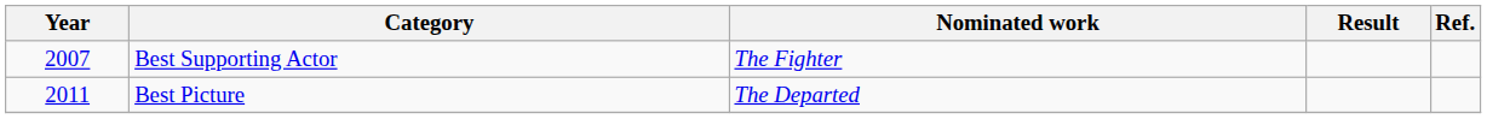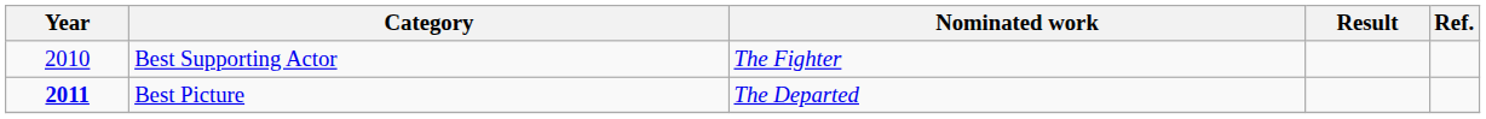Best Supporting Actor | Year: 2007 -> 2010
Best Picture | Year: normal -> bold
